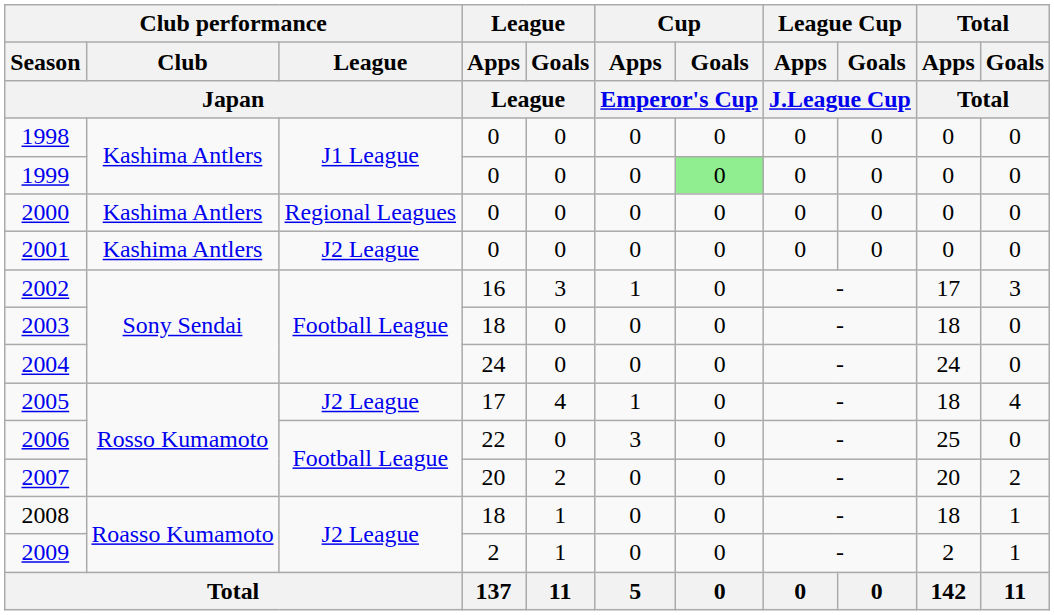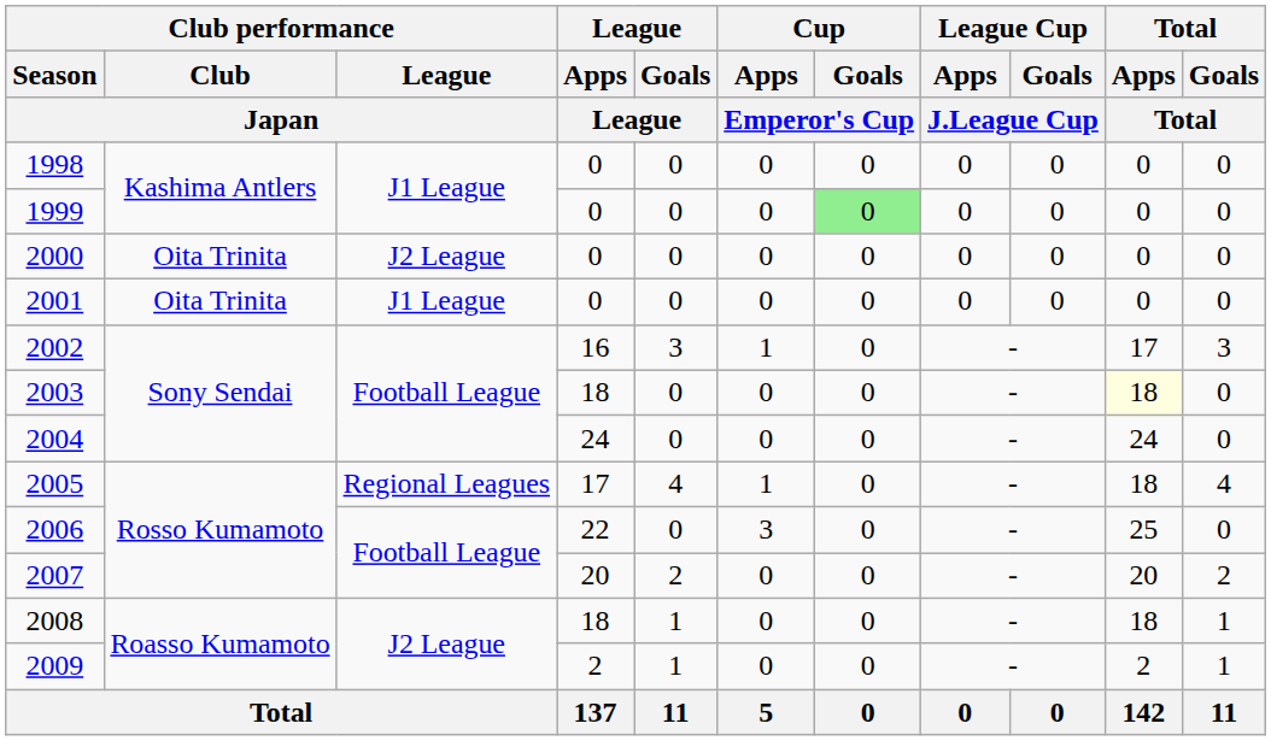2000 | Club performance / Club / Japan: Kashima Antlers -> Oita Trinita
2000 | Club performance / League / Japan: Regional Leagues -> J2 League
2001 | Club performance / Club / Japan: Kashima Antlers -> Oita Trinita
2001 | Club performance / League / Japan: J2 League -> J1 League
2003 | Total / Apps / Total: no background -> lightyellow background
2005 | Club performance / League / Japan: J2 League -> Regional Leagues
